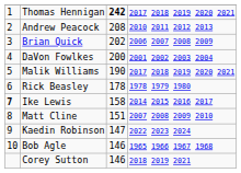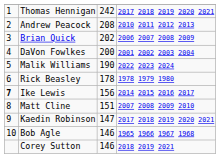Thomas Hennigan | column 3: bold -> normal
Malik Williams | column 4: 2017 2018 2019 2020 2021 -> 2022 2023 2024
Ike Lewis | column 3: 158 -> 156
Kaedin Robinson | column 4: 2022 2023 2024 -> 2017 2018 2019 2020 2021
